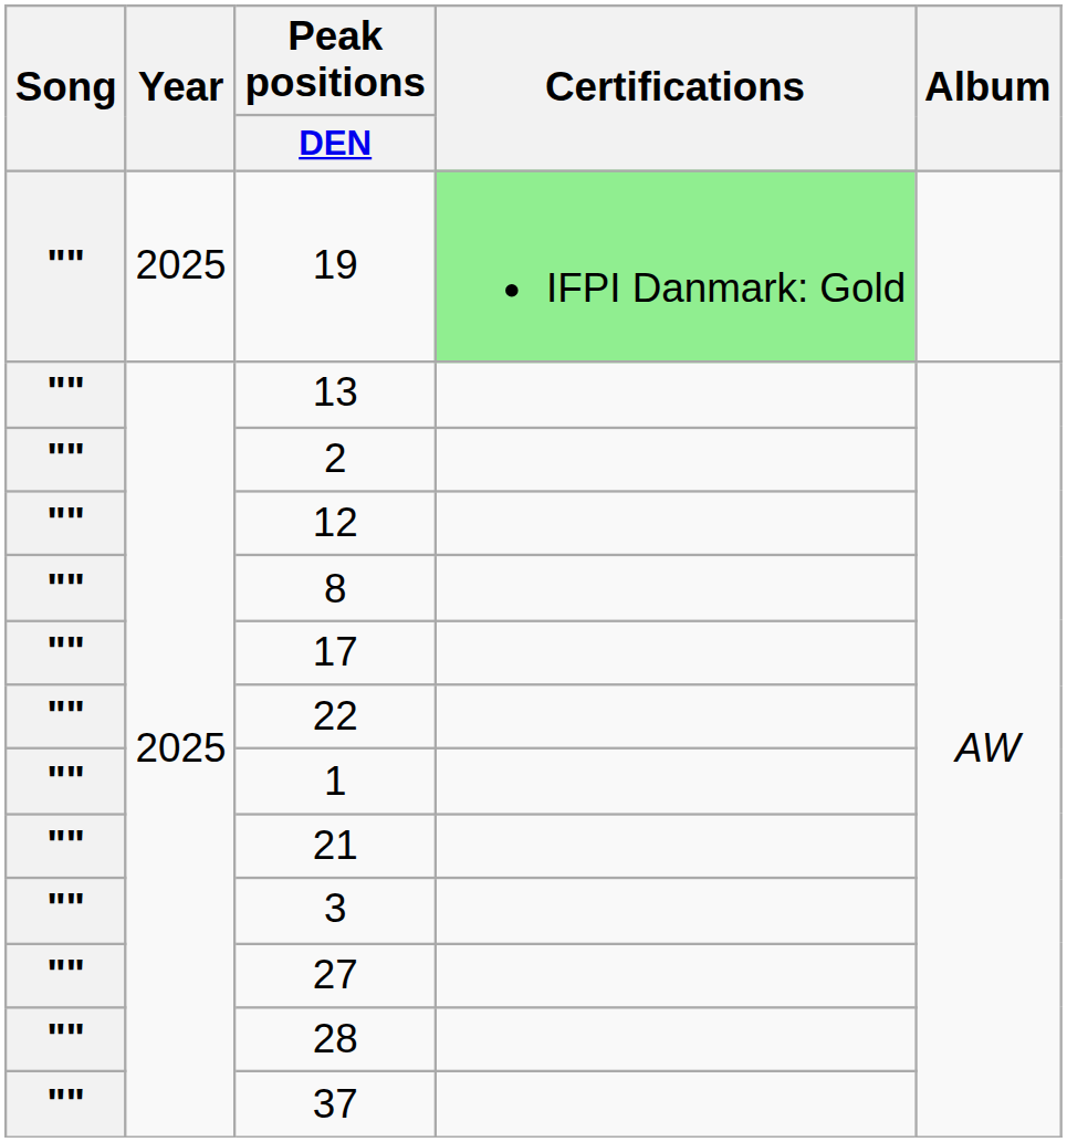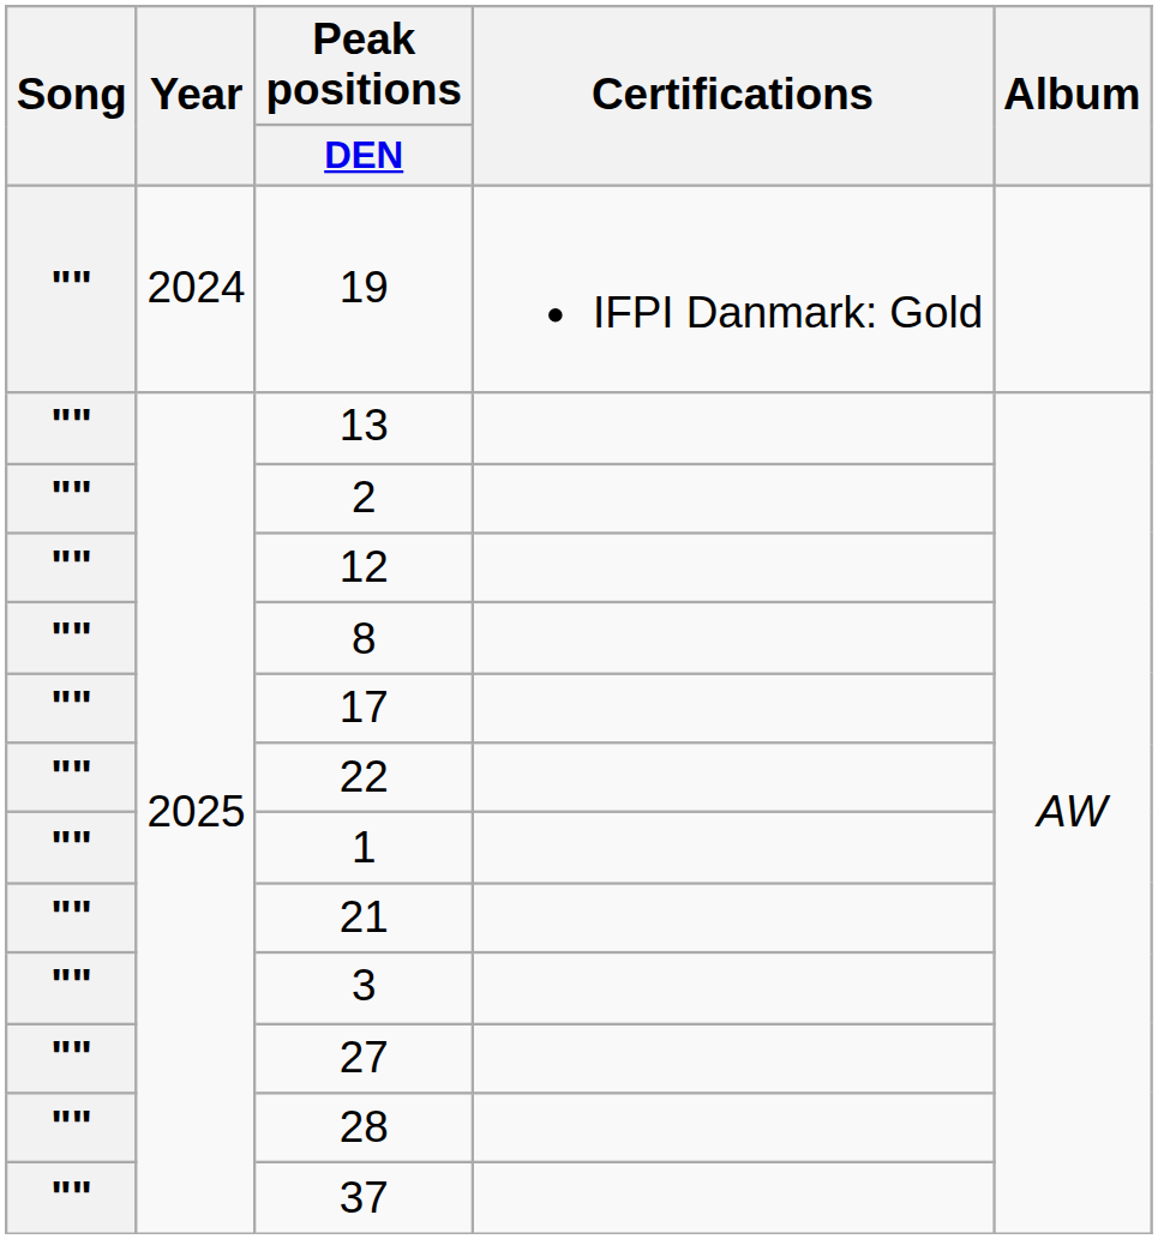19 | Year: 2025 -> 2024
19 | Certifications: lightgreen background -> no background
